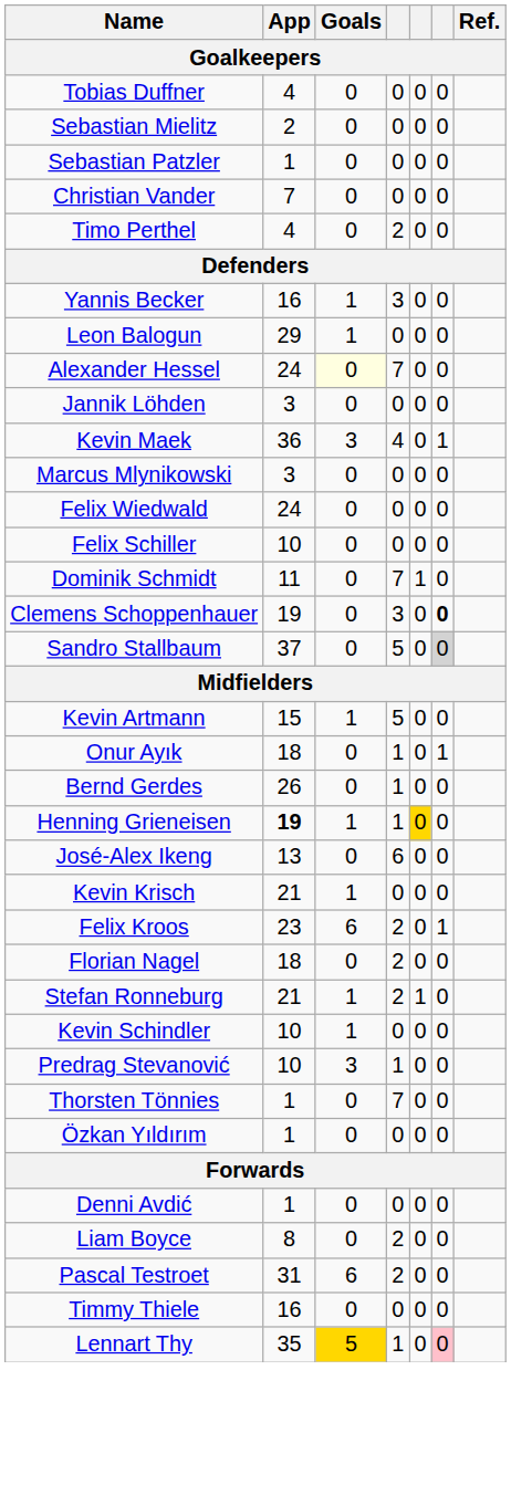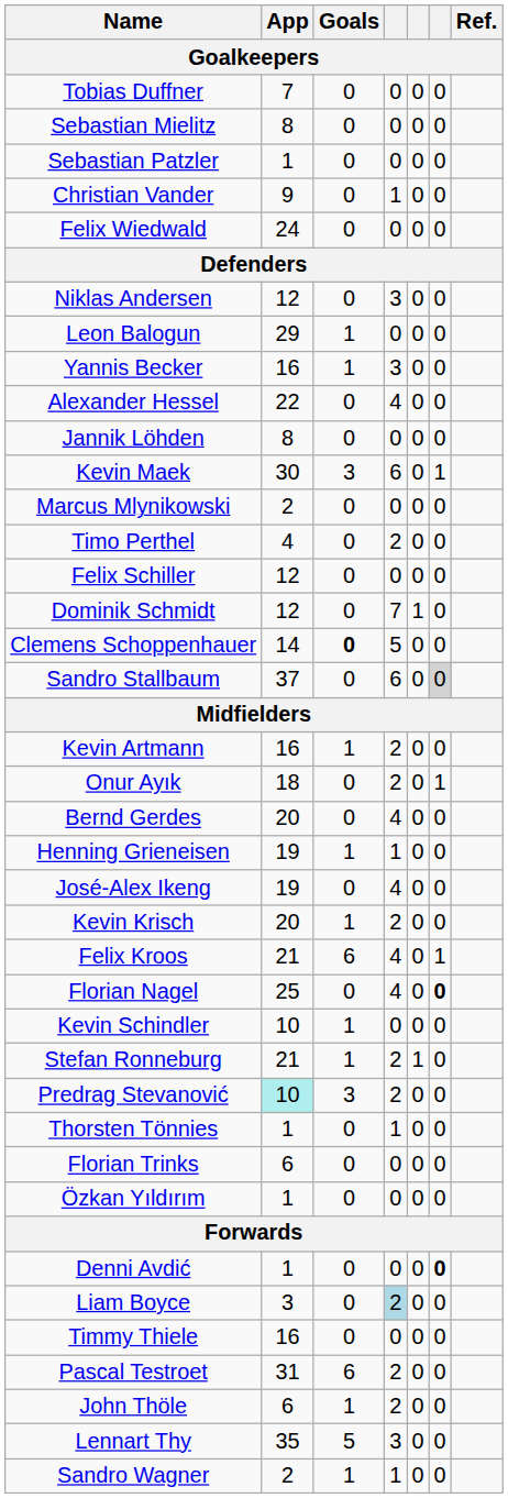Tobias Duffner | App: 4 -> 7
Sebastian Mielitz | App: 2 -> 8
Christian Vander | App: 7 -> 9
Christian Vander | column 4: 0 -> 1
rows swapped: Felix Wiedwald <-> Timo Perthel
+ row: Niklas Andersen | 12 | 0 | 3 | 0 | 0
rows swapped: Leon Balogun <-> Yannis Becker
Alexander Hessel | App: 24 -> 22
Alexander Hessel | Goals: lightyellow background -> no background
Alexander Hessel | column 4: 7 -> 4
Jannik Löhden | App: 3 -> 8
Kevin Maek | App: 36 -> 30
Kevin Maek | column 4: 4 -> 6
Marcus Mlynikowski | App: 3 -> 2
Felix Schiller | App: 10 -> 12
Dominik Schmidt | App: 11 -> 12
Clemens Schoppenhauer | App: 19 -> 14
Clemens Schoppenhauer | Goals: normal -> bold
Clemens Schoppenhauer | column 4: 3 -> 5
Clemens Schoppenhauer | column 6: bold -> normal
Sandro Stallbaum | column 4: 5 -> 6
Kevin Artmann | App: 15 -> 16
Kevin Artmann | column 4: 5 -> 2
Onur Ayık | column 4: 1 -> 2
Bernd Gerdes | App: 26 -> 20
Bernd Gerdes | column 4: 1 -> 4
Henning Grieneisen | App: bold -> normal
Henning Grieneisen | column 5: gold background -> no background
José-Alex Ikeng | App: 13 -> 19
José-Alex Ikeng | column 4: 6 -> 4
Kevin Krisch | App: 21 -> 20
Kevin Krisch | column 4: 0 -> 2
Felix Kroos | App: 23 -> 21
Felix Kroos | column 4: 2 -> 4
Florian Nagel | App: 18 -> 25
Florian Nagel | column 4: 2 -> 4
Florian Nagel | column 6: normal -> bold
rows swapped: Stefan Ronneburg <-> Kevin Schindler
Predrag Stevanović | App: no background -> paleturquoise background
Predrag Stevanović | column 4: 1 -> 2
Thorsten Tönnies | column 4: 7 -> 1
+ row: Florian Trinks | 6 | 0 | 0 | 0 | 0
Denni Avdić | column 6: normal -> bold
Liam Boyce | App: 8 -> 3
Liam Boyce | column 4: no background -> lightblue background
rows swapped: Pascal Testroet <-> Timmy Thiele
+ row: John Thöle | 6 | 1 | 2 | 0 | 0
Lennart Thy | Goals: gold background -> no background
Lennart Thy | column 4: 1 -> 3
Lennart Thy | column 6: pink background -> no background
+ row: Sandro Wagner | 2 | 1 | 1 | 0 | 0
